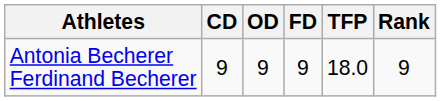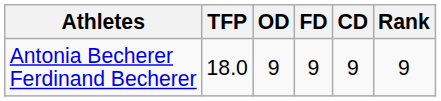columns swapped: CD <-> TFP
